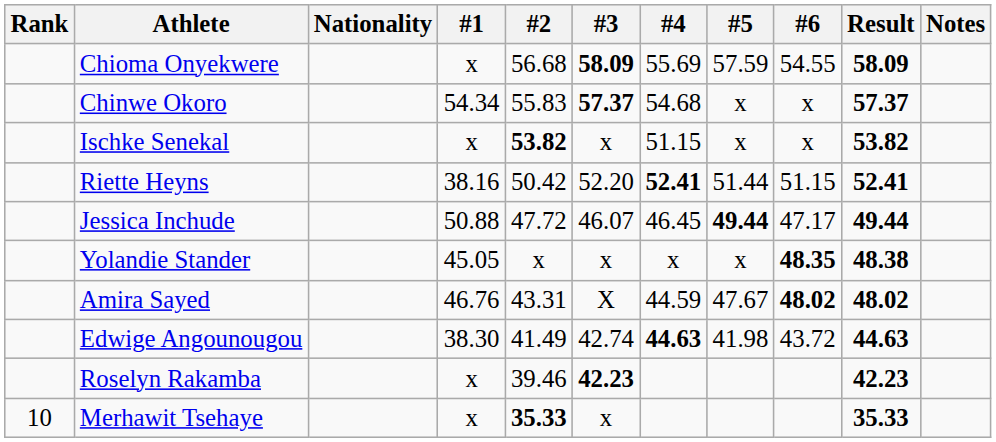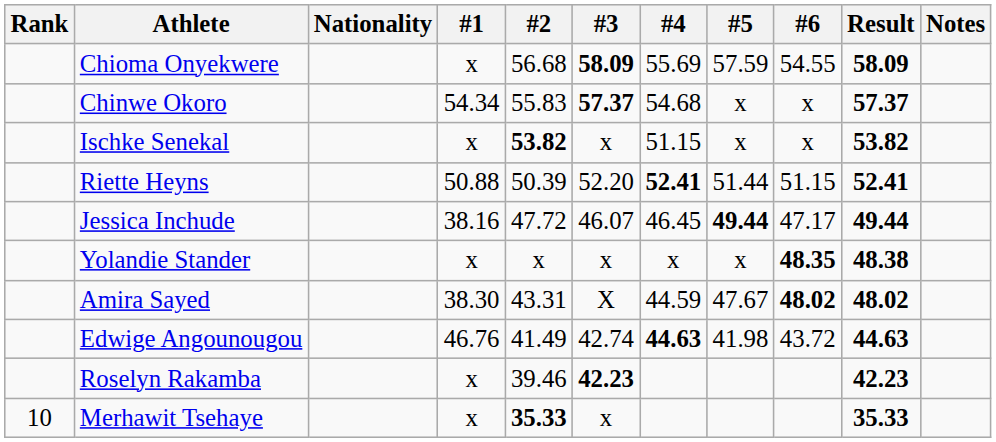Riette Heyns | #1: 38.16 -> 50.88
Riette Heyns | #2: 50.42 -> 50.39
Jessica Inchude | #1: 50.88 -> 38.16
Yolandie Stander | #1: 45.05 -> x
Amira Sayed | #1: 46.76 -> 38.30
Edwige Angounougou | #1: 38.30 -> 46.76
